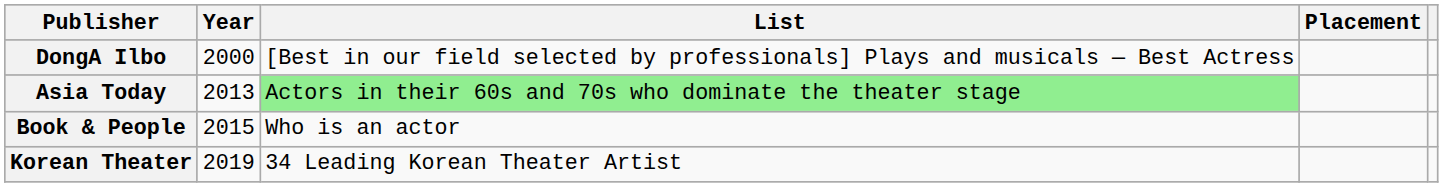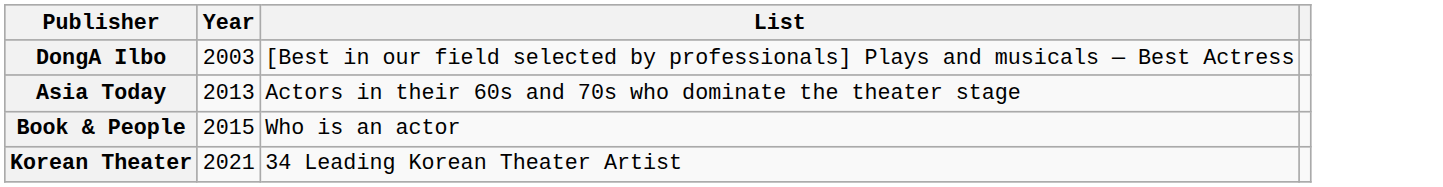- column: Placement
DongA Ilbo | Year: 2000 -> 2003
Asia Today | List: lightgreen background -> no background
Korean Theater | Year: 2019 -> 2021
